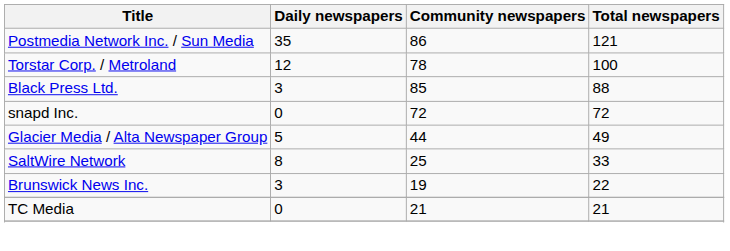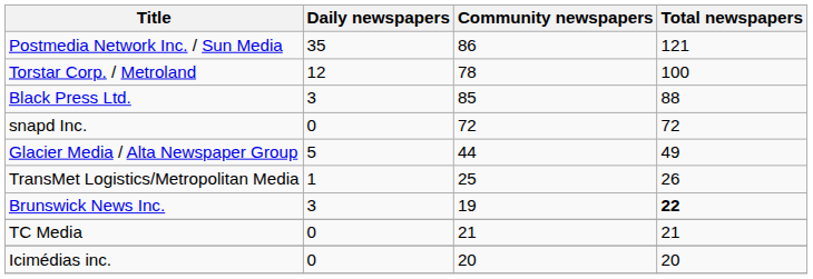- row: SaltWire Network | 8 | 25 | 33
+ row: TransMet Logistics/Metropolitan Media | 1 | 25 | 26
Brunswick News Inc. | Total newspapers: normal -> bold
+ row: Icimédias inc. | 0 | 20 | 20
